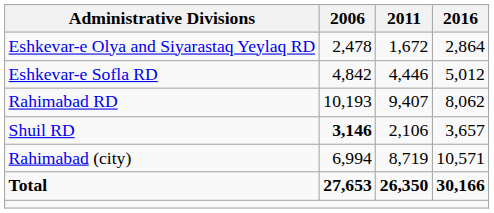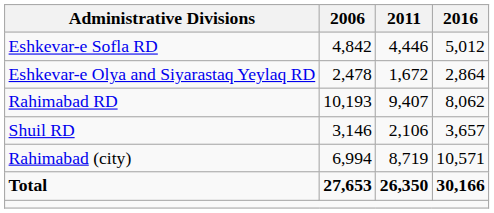rows swapped: Eshkevar-e Olya and Siyarastaq Yeylaq RD <-> Eshkevar-e Sofla RD
Shuil RD | 2006: bold -> normal
